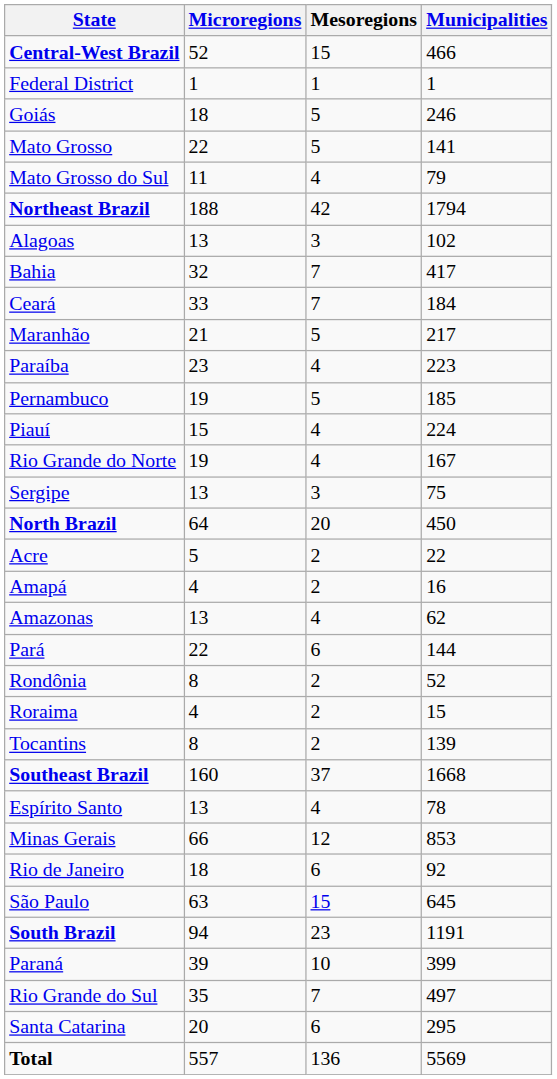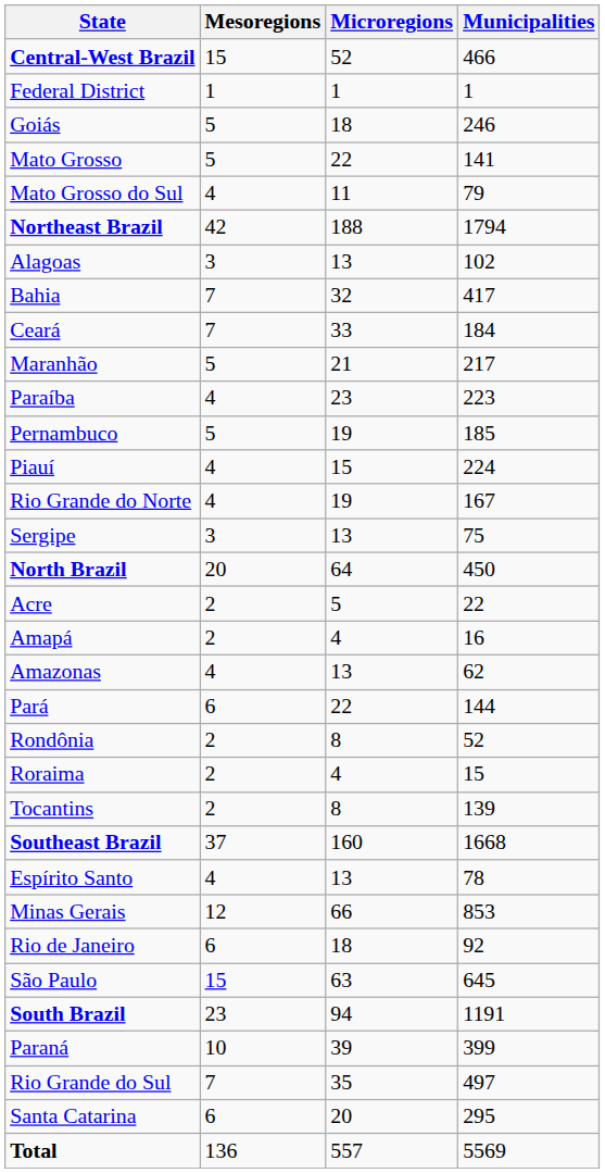columns swapped: Mesoregions <-> Microregions
